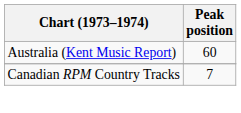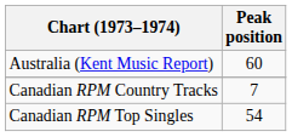+ row: Canadian RPM Top Singles | 54
